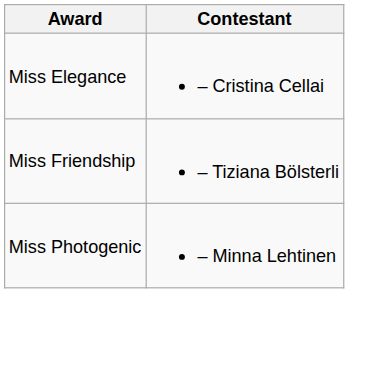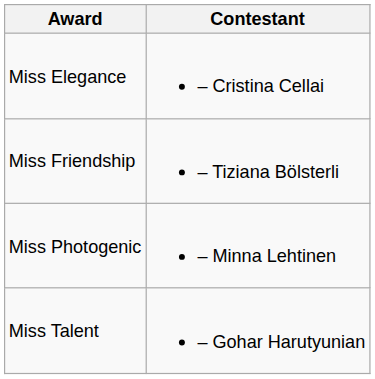+ row: Miss Talent | – Gohar Harutyunian
